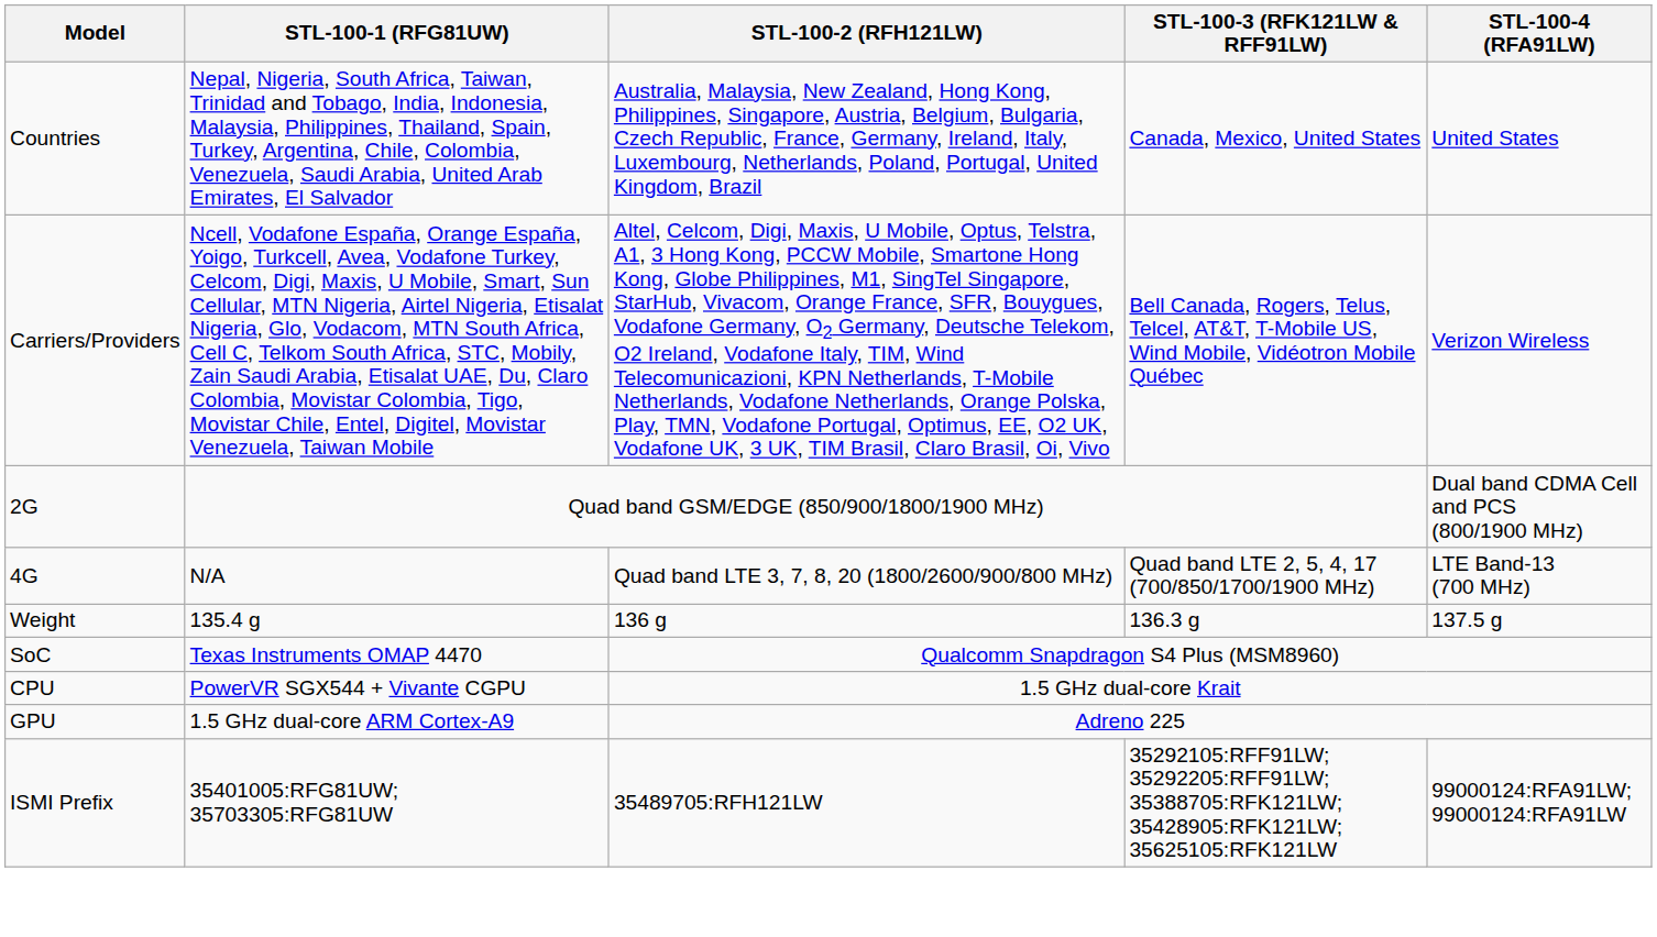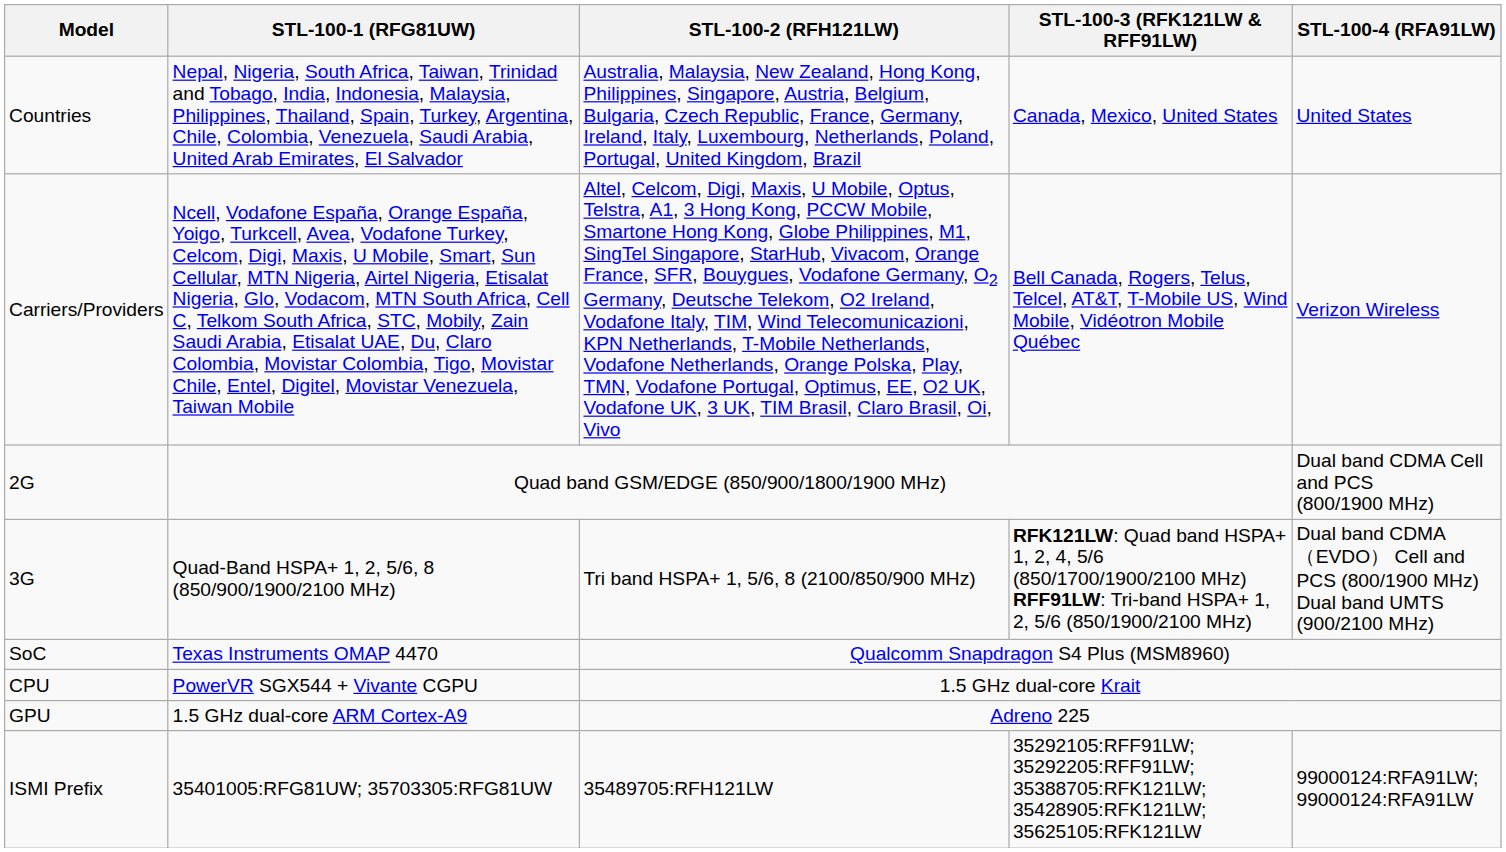+ row: 3G | Quad-Band HSPA+ 1, 2, 5/6, 8 (850/900/1900/2100 MHz) | Tri band HSPA+ 1, 5/6, 8 (2100/850/900 MHz) | RFK121LW: Quad band HSPA+ 1, 2, 4, 5/6 (850/1700/1900/2100 MHz) RFF91LW: Tri-band HSPA+ 1, 2, 5/6 (850/1900/2100 MHz) | Dual band CDMA（EVDO） Cell and PCS (800/1900 MHz) Dual band UMTS (900/2100 MHz)
- row: 4G | N/A | Quad band LTE 3, 7, 8, 20 (1800/2600/900/800 MHz) | Quad band LTE 2, 5, 4, 17 (700/850/1700/1900 MHz) | LTE Band-13 (700 MHz)
- row: Weight | 135.4 g | 136 g | 136.3 g | 137.5 g
